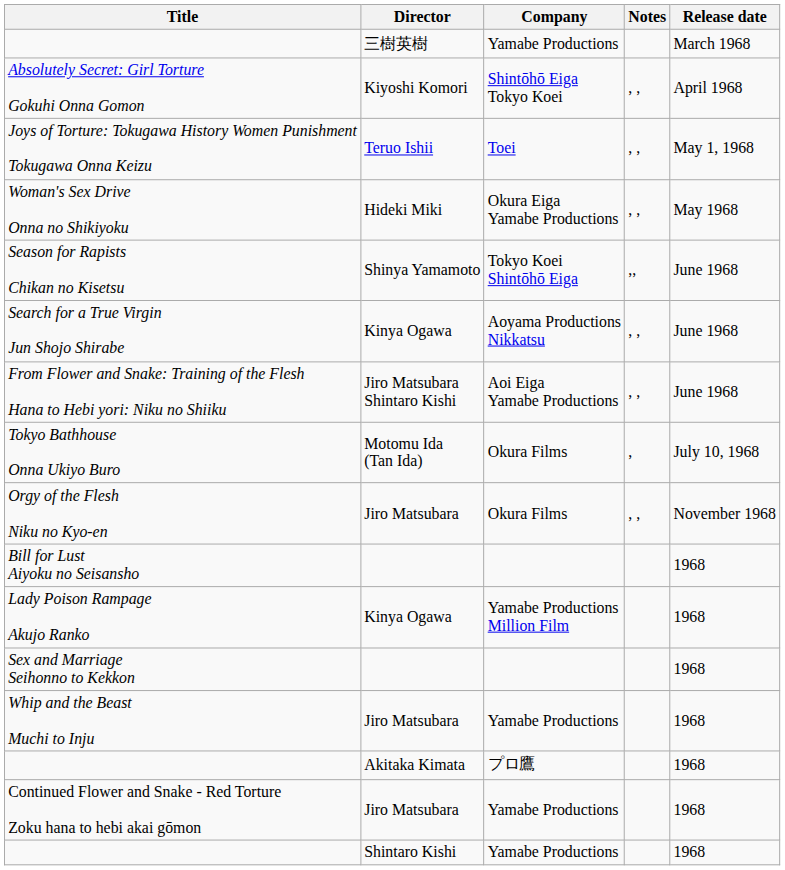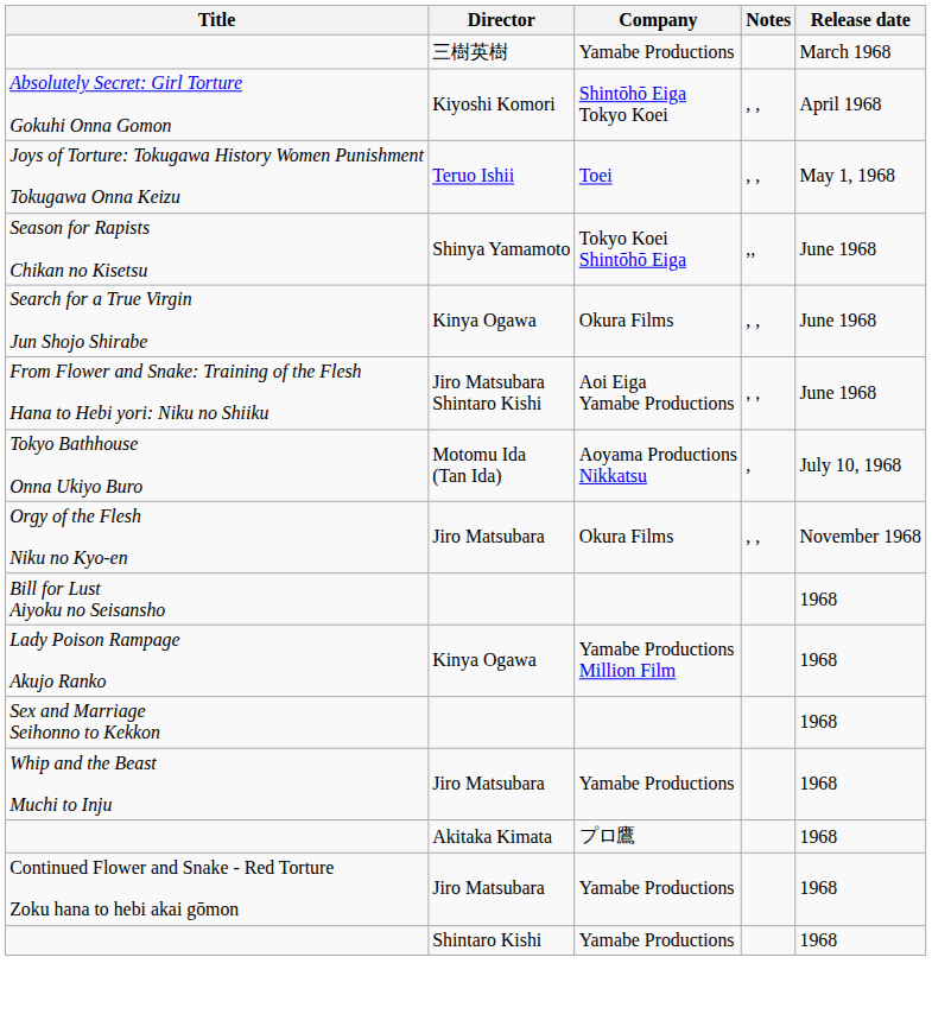- row: Woman's Sex Drive Onna no Shikiyoku | Hideki Miki | Okura Eiga Yamabe Productions | , , | May 1968
Search for a True Virgin Jun Shojo Shirabe | Company: Aoyama Productions Nikkatsu -> Okura Films
Tokyo Bathhouse Onna Ukiyo Buro | Company: Okura Films -> Aoyama Productions Nikkatsu
